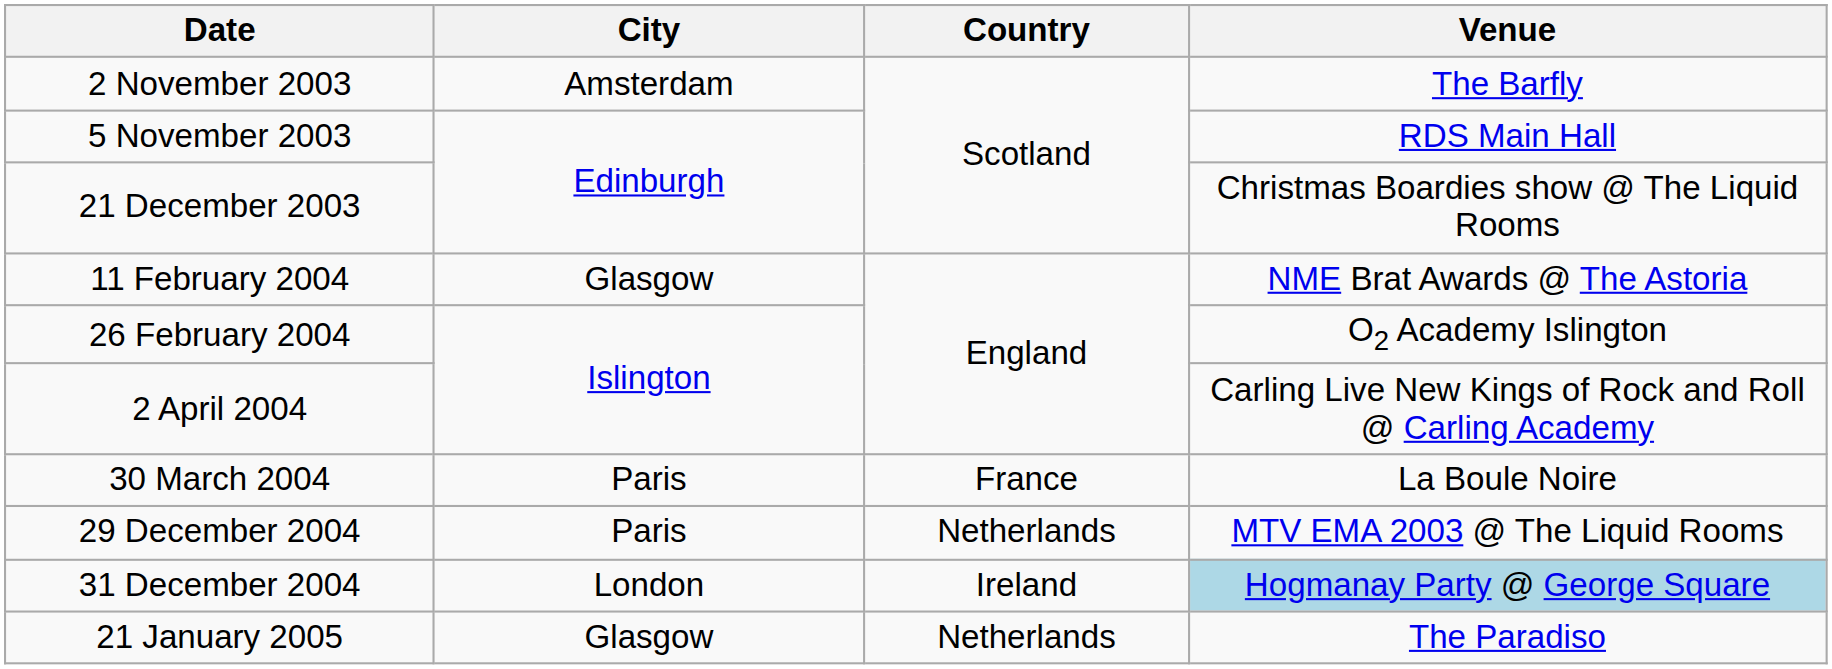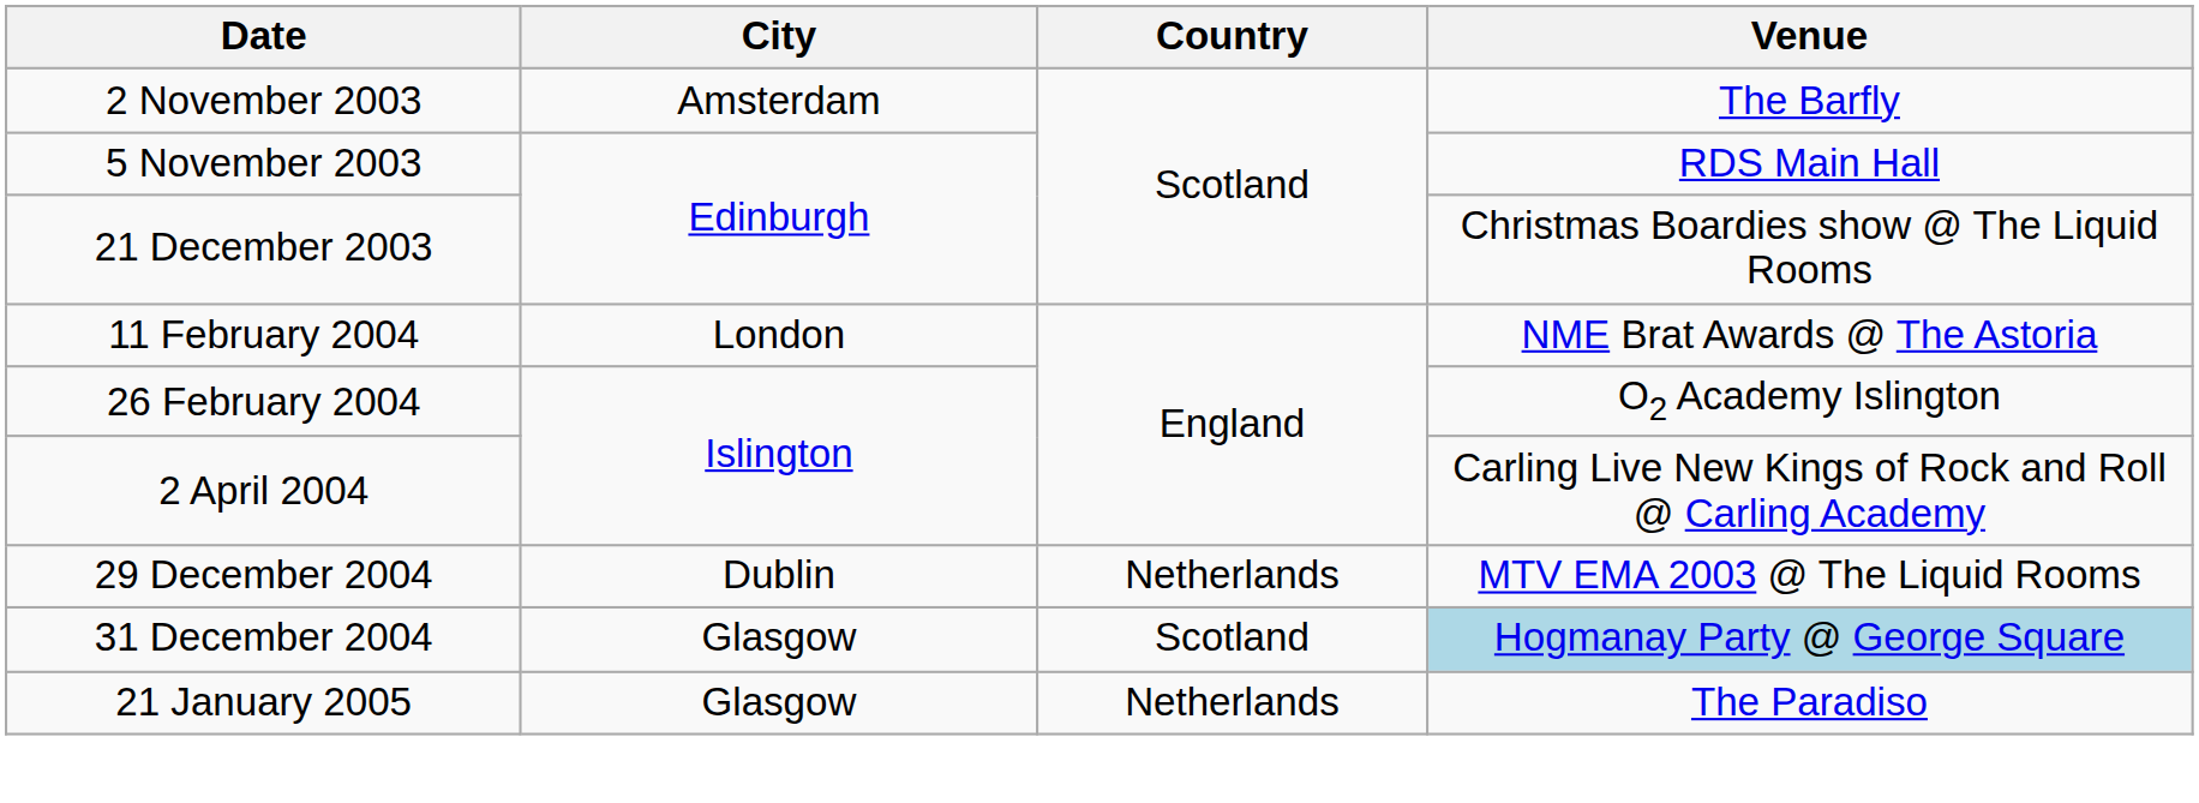11 February 2004 | City: Glasgow -> London
- row: 30 March 2004 | Paris | France | La Boule Noire
29 December 2004 | City: Paris -> Dublin
31 December 2004 | City: London -> Glasgow
31 December 2004 | Country: Ireland -> Scotland
